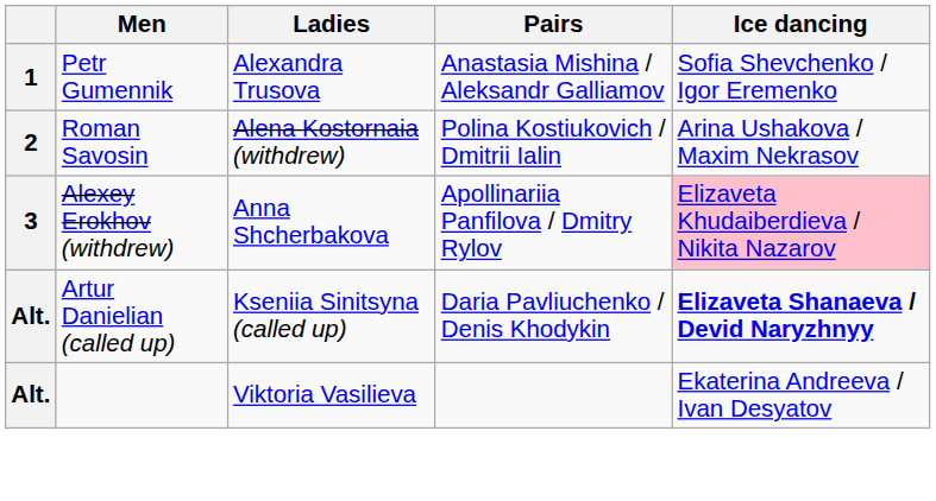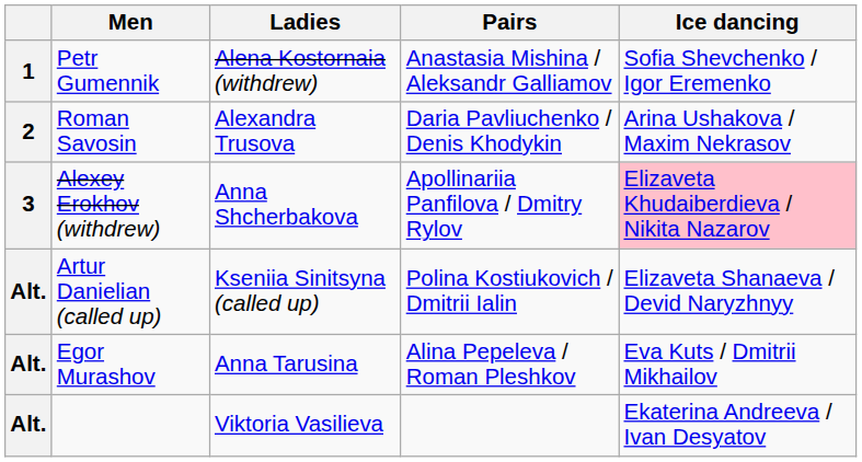Petr Gumennik | Ladies: Alexandra Trusova -> Alena Kostornaia (withdrew)
Roman Savosin | Ladies: Alena Kostornaia (withdrew) -> Alexandra Trusova
Roman Savosin | Pairs: Polina Kostiukovich / Dmitrii Ialin -> Daria Pavliuchenko / Denis Khodykin
Artur Danielian (called up) | Pairs: Daria Pavliuchenko / Denis Khodykin -> Polina Kostiukovich / Dmitrii Ialin
Artur Danielian (called up) | Ice dancing: bold -> normal
+ row: Alt. | Egor Murashov | Anna Tarusina | Alina Pepeleva / Roman Pleshkov | Eva Kuts / Dmitrii Mikhailov
